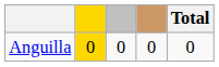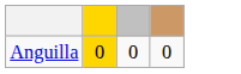- column: Total | 0
